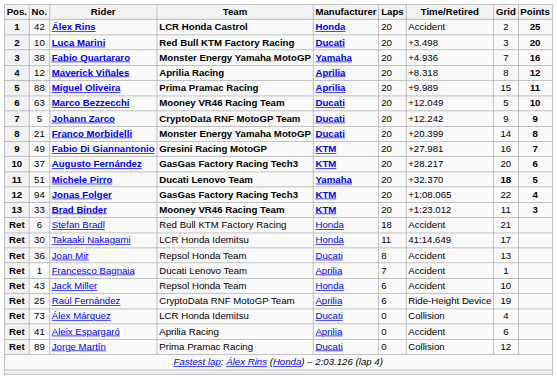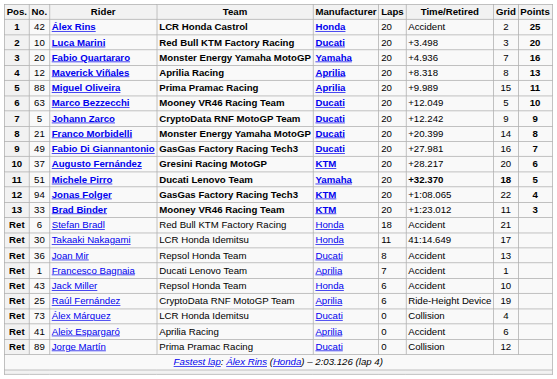Fabio Quartararo | No.: 38 -> 20
Maverick Viñales | Points: 12 -> 13
Fabio Di Giannantonio | Team: Gresini Racing MotoGP -> GasGas Factory Racing Tech3
Fabio Di Giannantonio | Manufacturer: KTM -> Ducati
Augusto Fernández | Team: GasGas Factory Racing Tech3 -> Gresini Racing MotoGP
Michele Pirro | Time/Retired: normal -> bold
